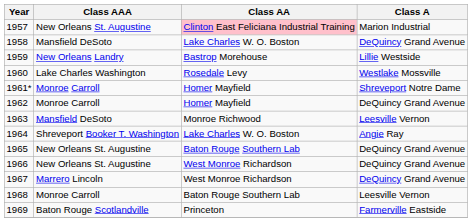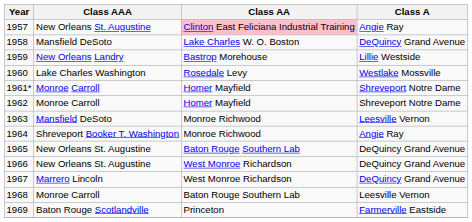1957 | Class A: Marion Industrial -> Angie Ray
1962 | Class A: DeQuincy Grand Avenue -> Shreveport Notre Dame
1964 | Class AA: Lake Charles W. O. Boston -> Monroe Richwood
